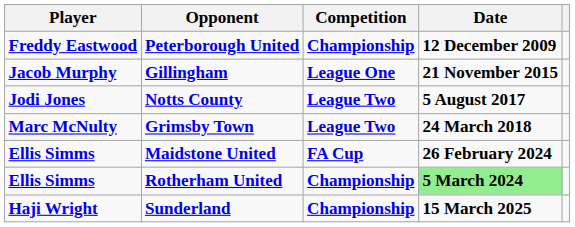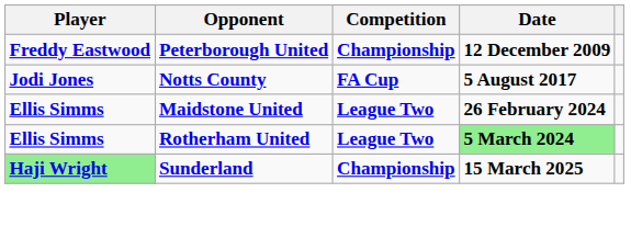- row: Jacob Murphy | Gillingham | League One | 21 November 2015
Notts County | Competition: League Two -> FA Cup
- row: Marc McNulty | Grimsby Town | League Two | 24 March 2018
Maidstone United | Competition: FA Cup -> League Two
Rotherham United | Competition: Championship -> League Two
Sunderland | Player: no background -> lightgreen background
